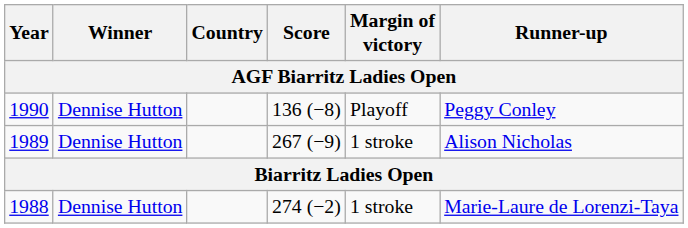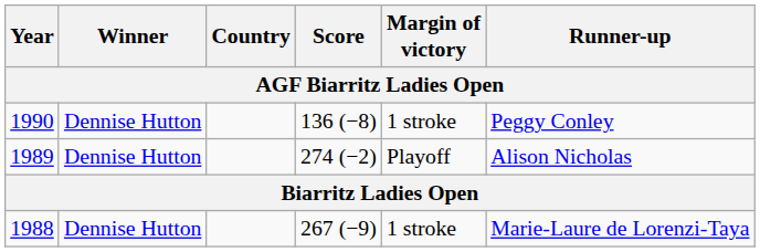1990 | Margin of victory: Playoff -> 1 stroke
1989 | Score: 267 (−9) -> 274 (−2)
1989 | Margin of victory: 1 stroke -> Playoff
1988 | Score: 274 (−2) -> 267 (−9)
